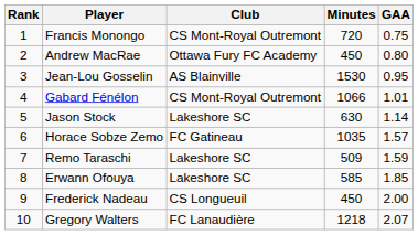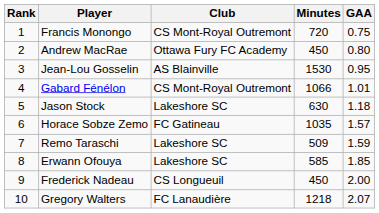Jason Stock | GAA: 1.14 -> 1.18
